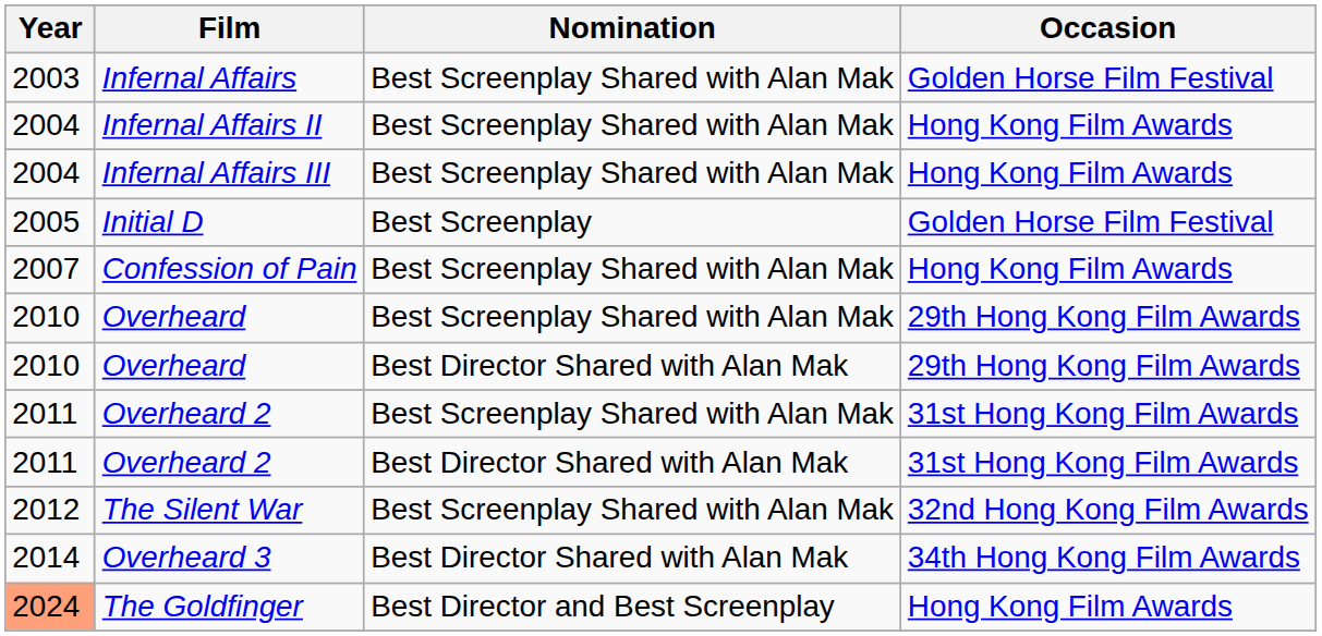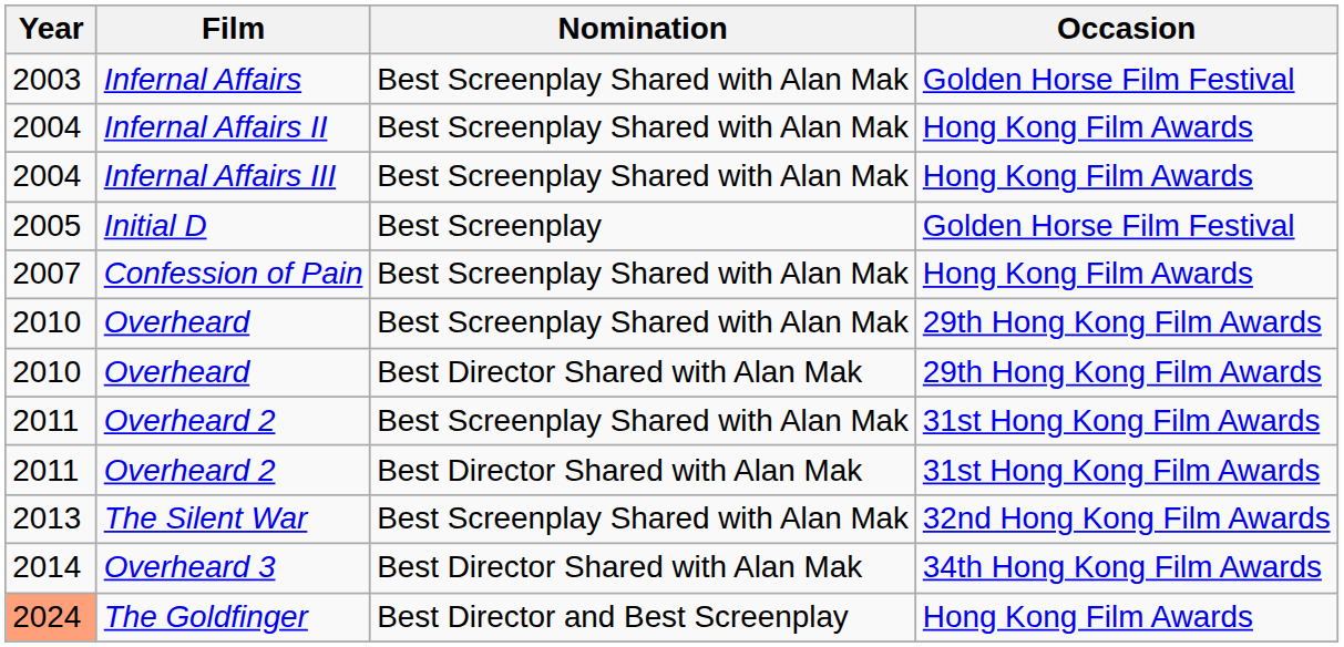The Silent War | Year: 2012 -> 2013
